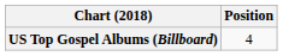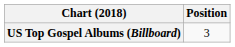US Top Gospel Albums (Billboard) | Position: 4 -> 3
